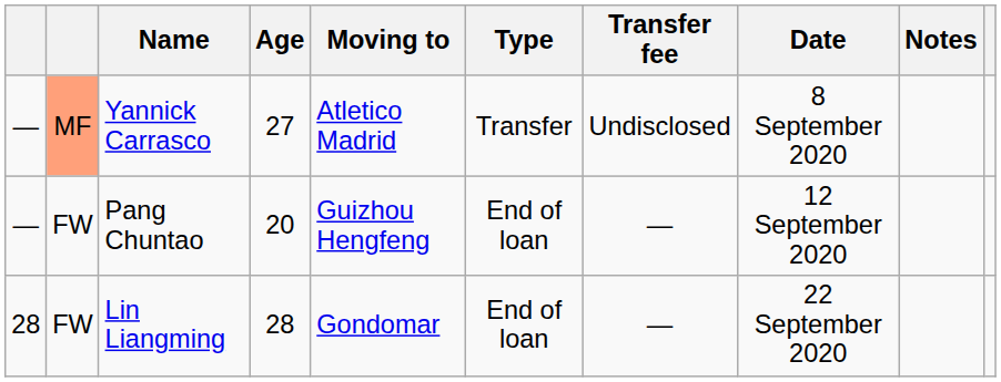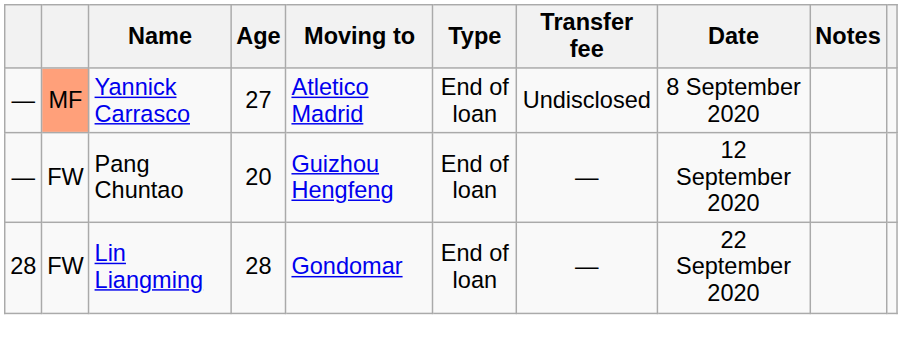Yannick Carrasco | Type: Transfer -> End of loan
